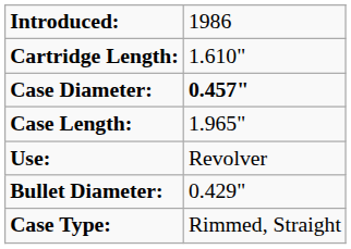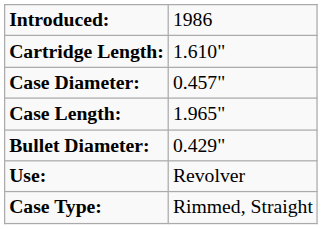Case Diameter: | column 2: bold -> normal
rows swapped: Use: <-> Bullet Diameter:
